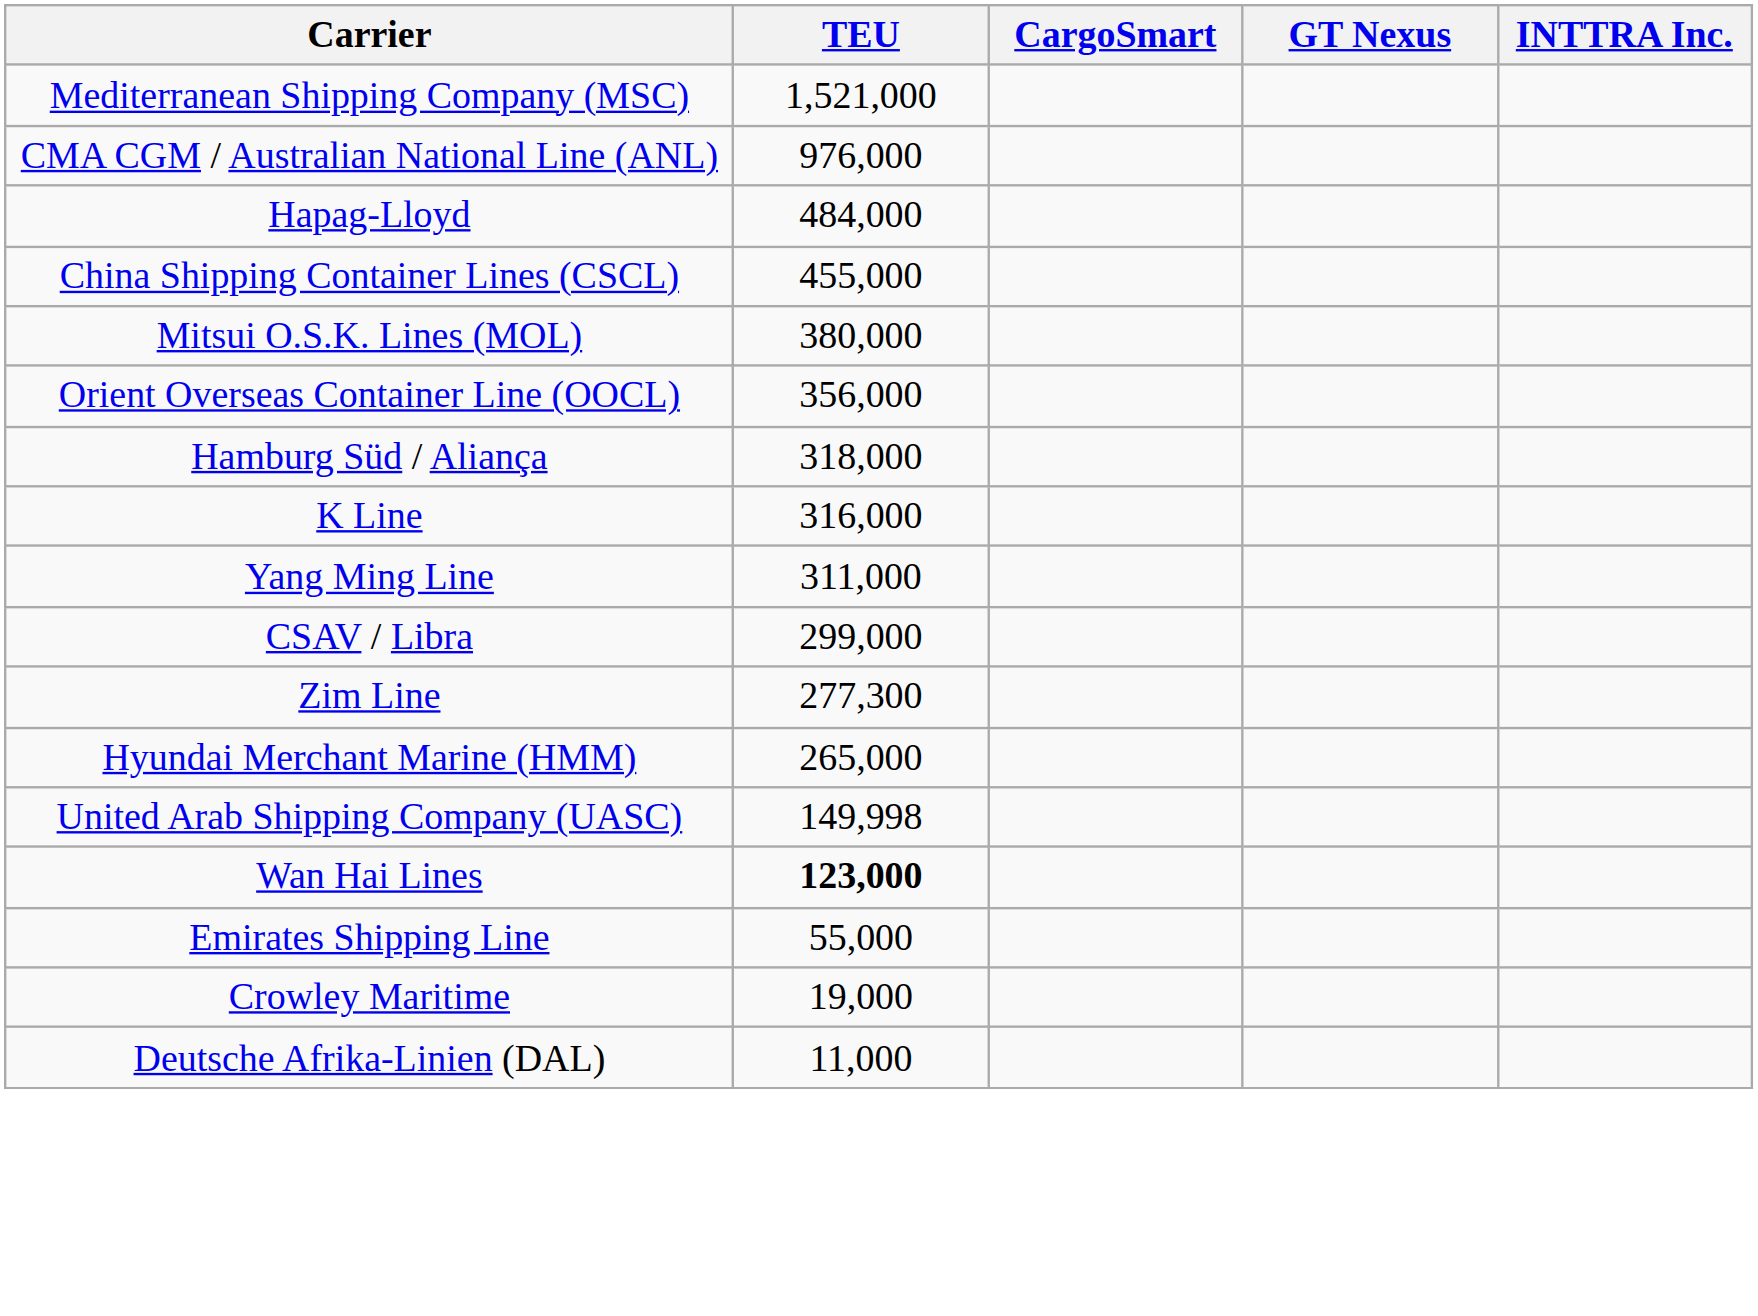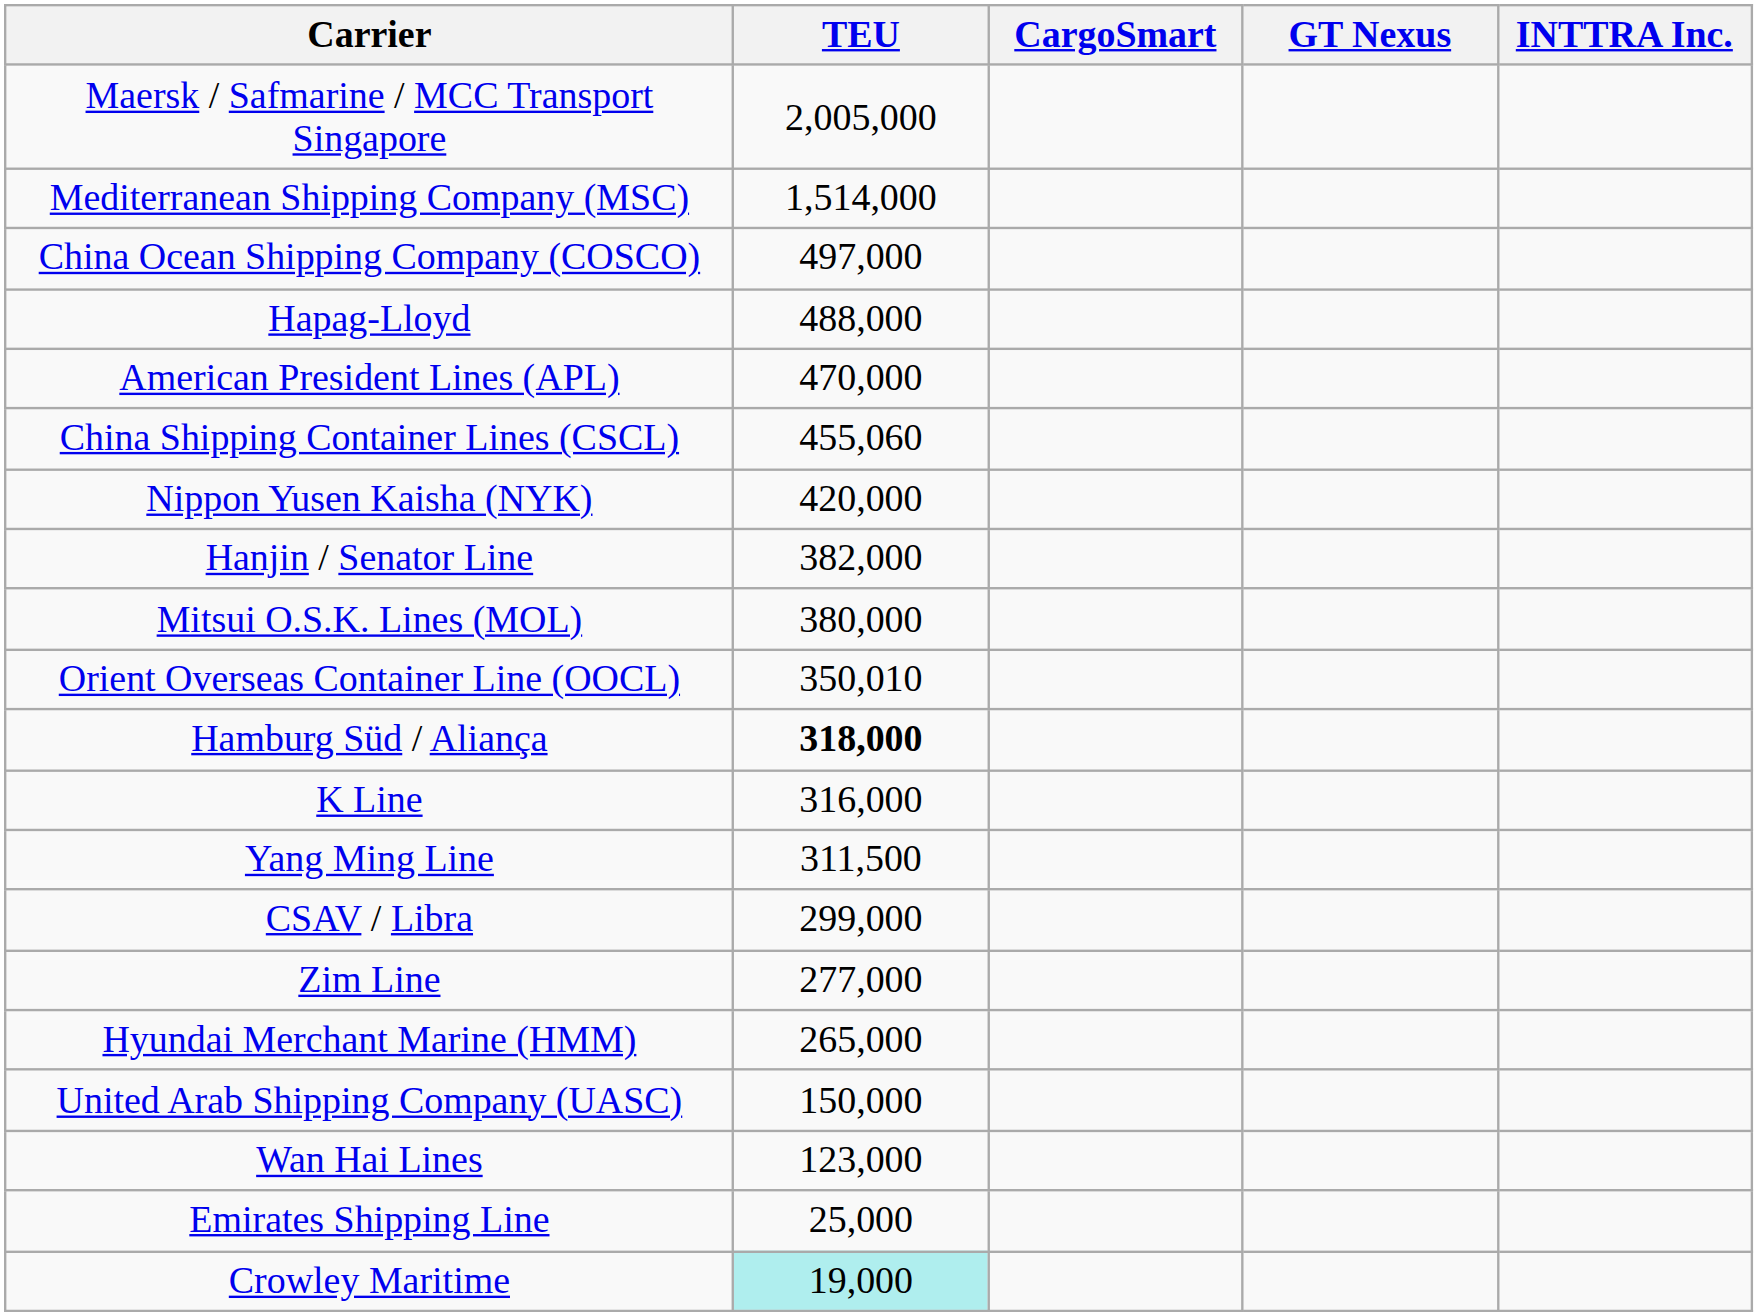+ row: Maersk / Safmarine / MCC Transport Singapore | 2,005,000
Mediterranean Shipping Company (MSC) | TEU: 1,521,000 -> 1,514,000
- row: CMA CGM / Australian National Line (ANL) | 976,000
+ row: China Ocean Shipping Company (COSCO) | 497,000
Hapag-Lloyd | TEU: 484,000 -> 488,000
+ row: American President Lines (APL) | 470,000
China Shipping Container Lines (CSCL) | TEU: 455,000 -> 455,060
+ row: Nippon Yusen Kaisha (NYK) | 420,000
+ row: Hanjin / Senator Line | 382,000
Orient Overseas Container Line (OOCL) | TEU: 356,000 -> 350,010
Hamburg Süd / Aliança | TEU: normal -> bold
Yang Ming Line | TEU: 311,000 -> 311,500
Zim Line | TEU: 277,300 -> 277,000
United Arab Shipping Company (UASC) | TEU: 149,998 -> 150,000
Wan Hai Lines | TEU: bold -> normal
Emirates Shipping Line | TEU: 55,000 -> 25,000
Crowley Maritime | TEU: no background -> paleturquoise background
- row: Deutsche Afrika-Linien (DAL) | 11,000
